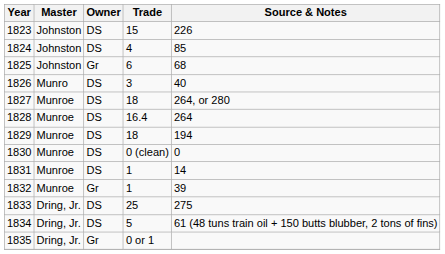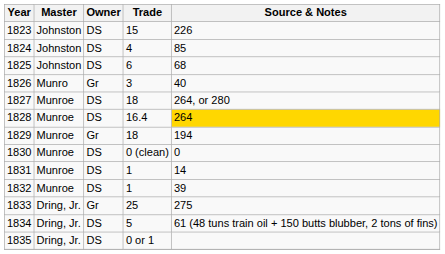1825 | Owner: Gr -> DS
1826 | Owner: DS -> Gr
1828 | Source & Notes: no background -> gold background
1829 | Owner: DS -> Gr
1832 | Owner: Gr -> DS
1833 | Owner: DS -> Gr
1835 | Owner: Gr -> DS
